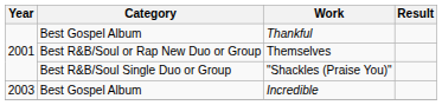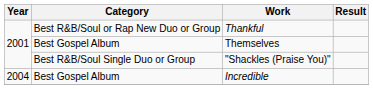Thankful | Category: Best Gospel Album -> Best R&B/Soul or Rap New Duo or Group
Themselves | Category: Best R&B/Soul or Rap New Duo or Group -> Best Gospel Album
Incredible | Year: 2003 -> 2004
